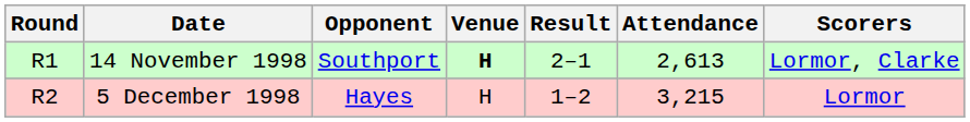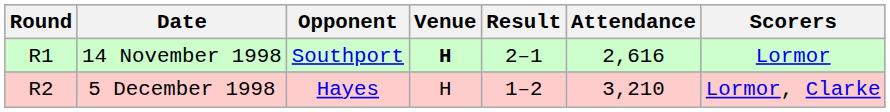14 November 1998 | Attendance: 2,613 -> 2,616
14 November 1998 | Scorers: Lormor, Clarke -> Lormor
5 December 1998 | Attendance: 3,215 -> 3,210
5 December 1998 | Scorers: Lormor -> Lormor, Clarke
